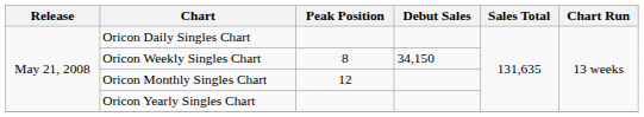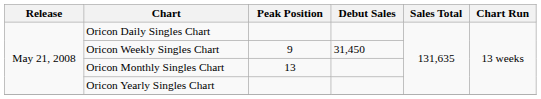Oricon Weekly Singles Chart | Peak Position: 8 -> 9
Oricon Weekly Singles Chart | Debut Sales: 34,150 -> 31,450
Oricon Monthly Singles Chart | Peak Position: 12 -> 13
